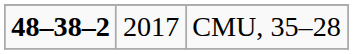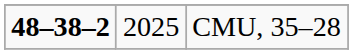CMU, 35–28 | column 2: 2017 -> 2025
